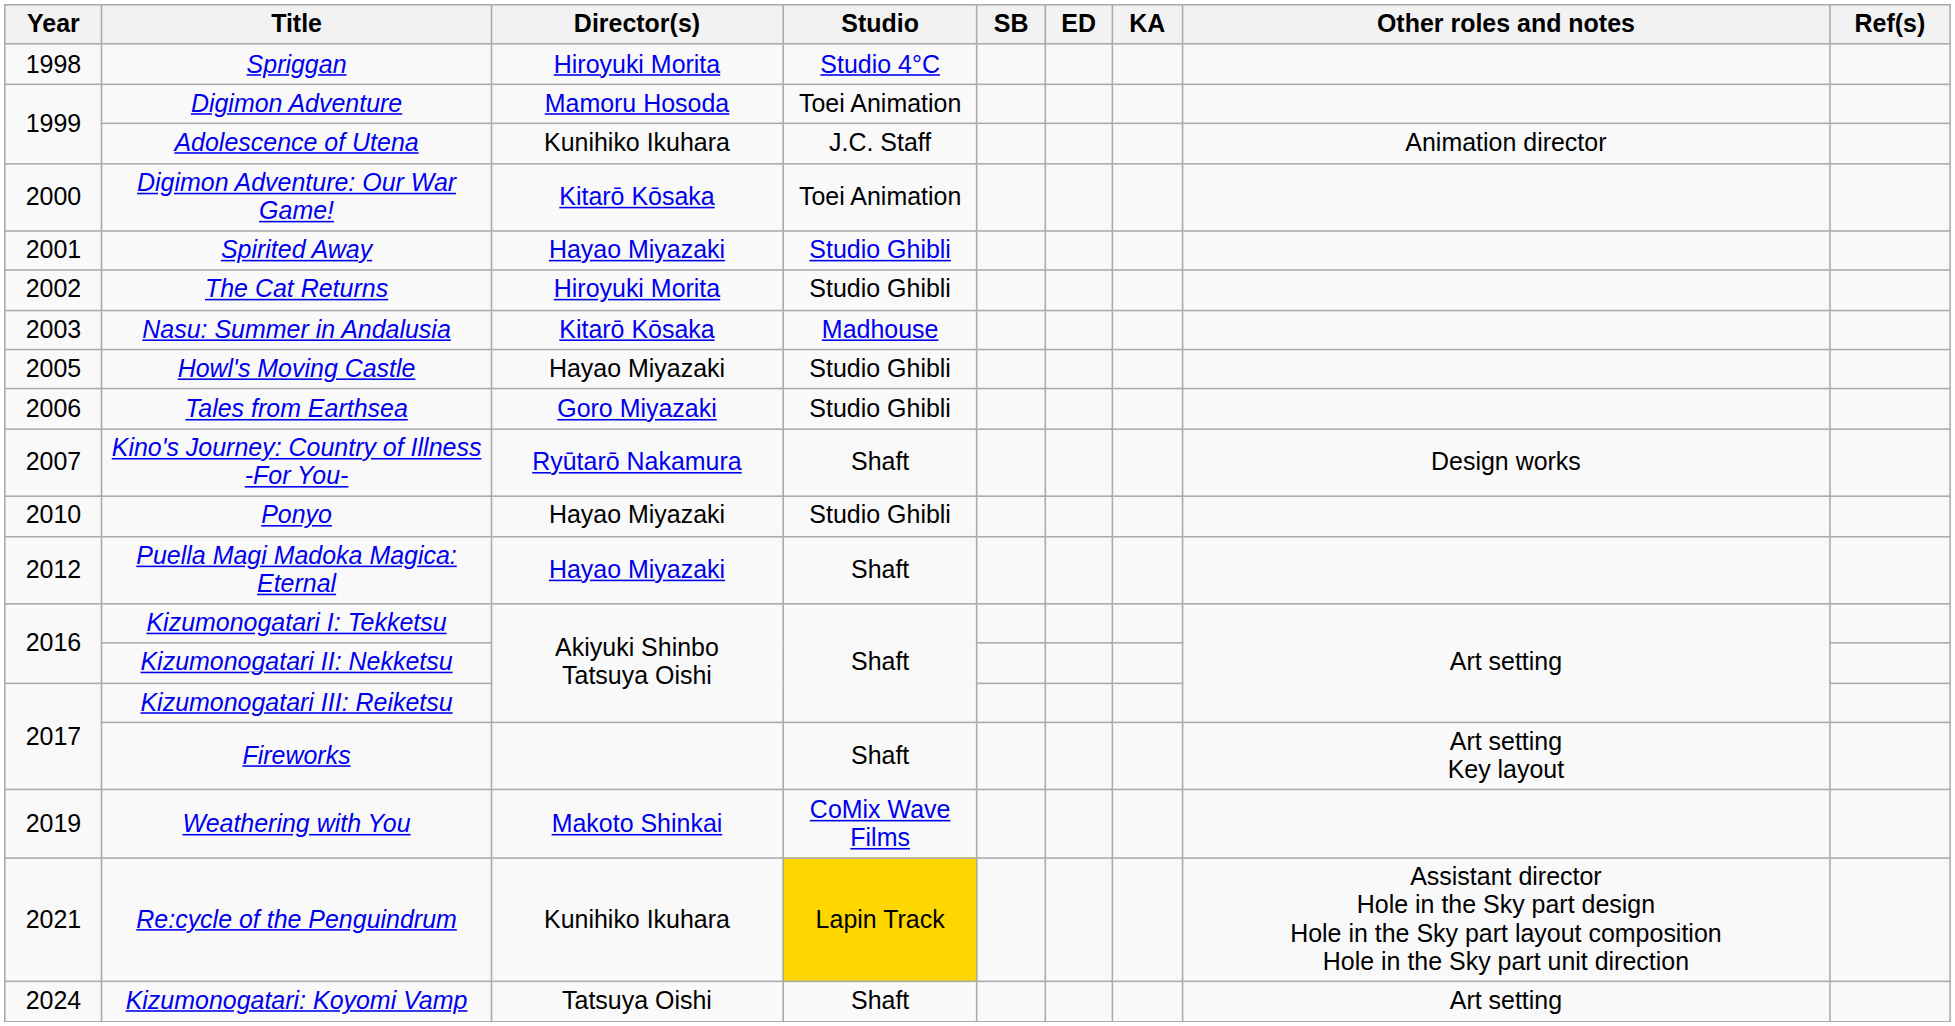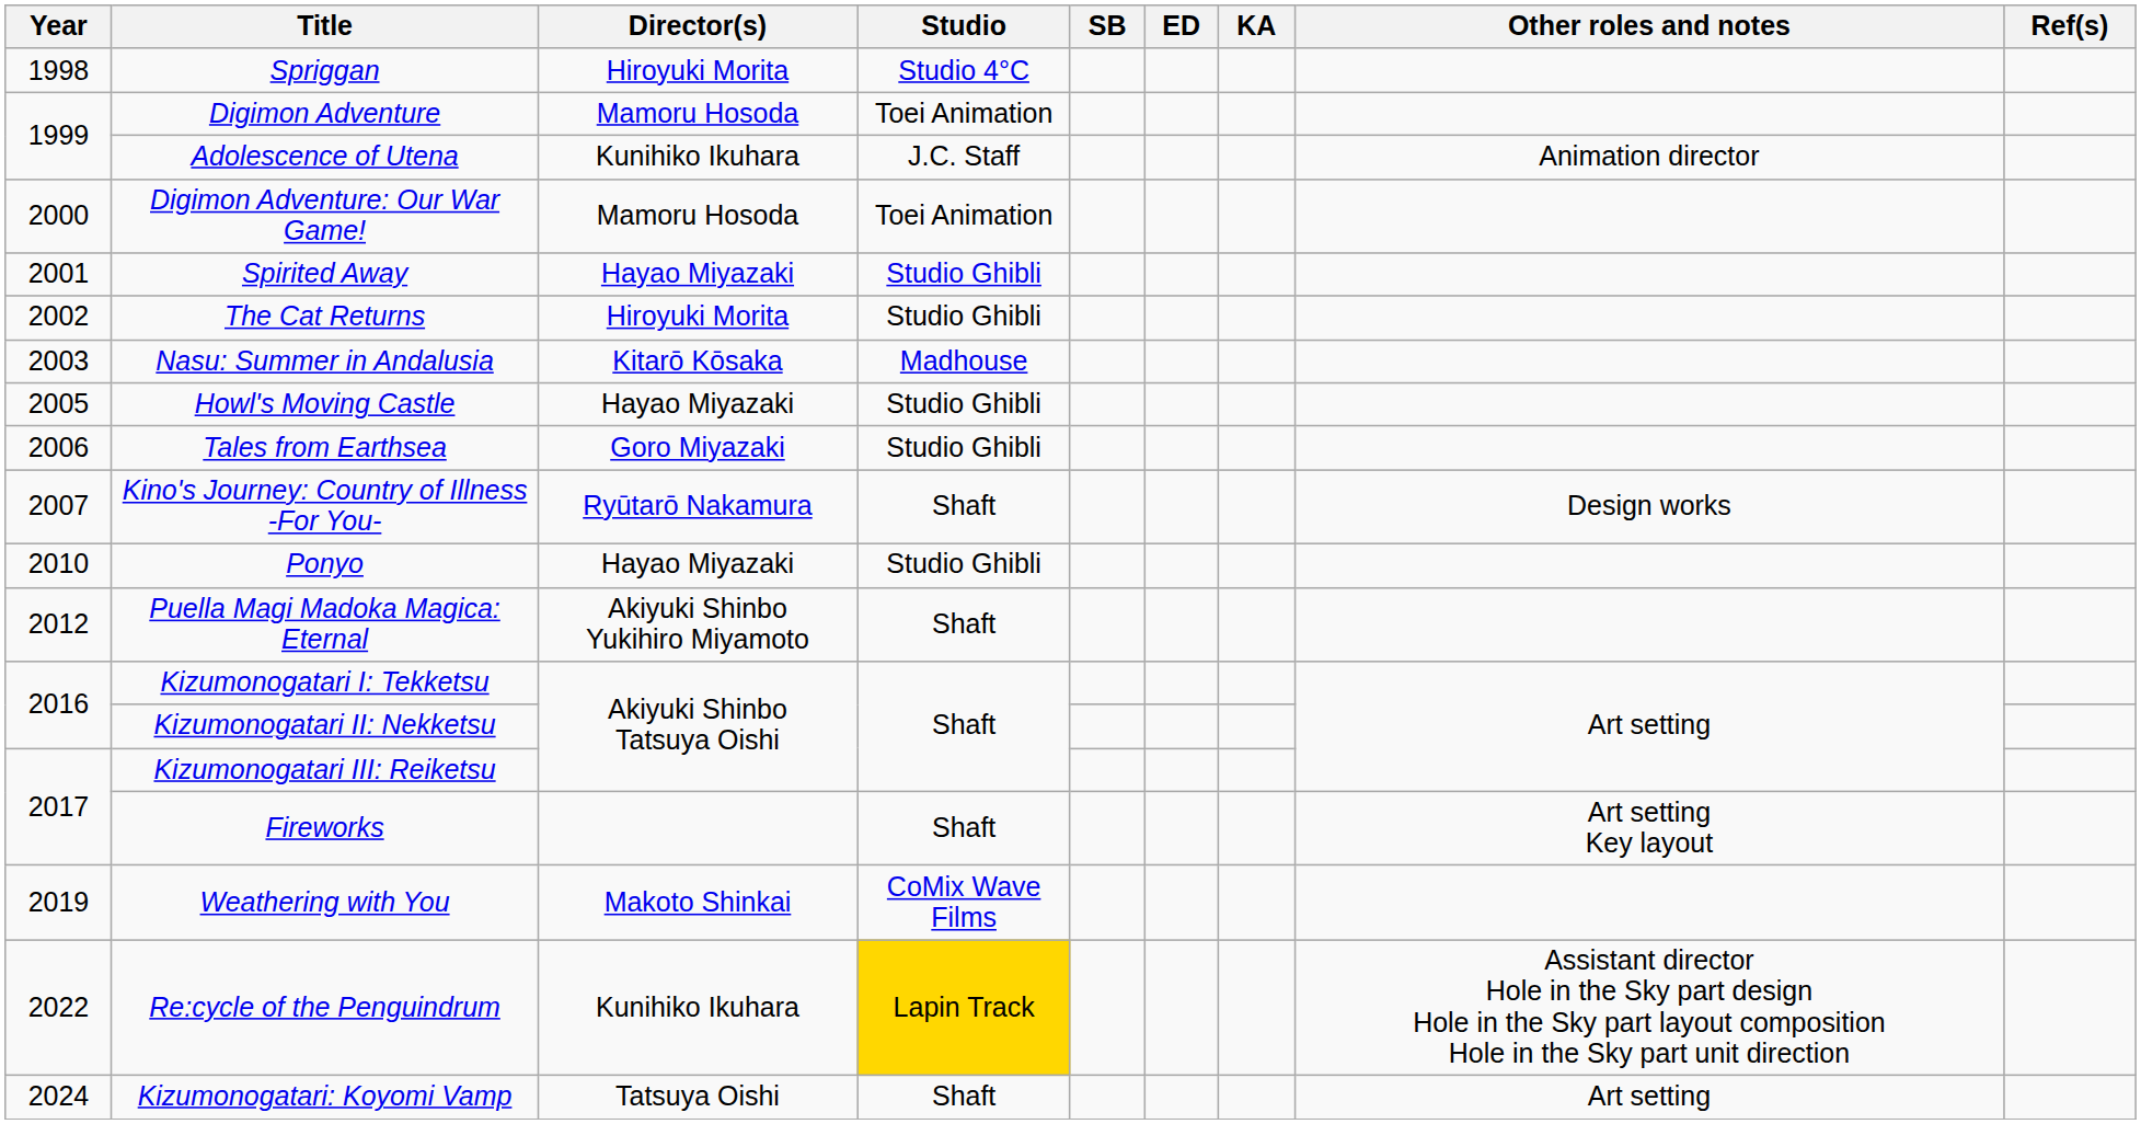Digimon Adventure: Our War Game! | Director(s): Kitarō Kōsaka -> Mamoru Hosoda
Puella Magi Madoka Magica: Eternal | Director(s): Hayao Miyazaki -> Akiyuki Shinbo Yukihiro Miyamoto
Re:cycle of the Penguindrum | Year: 2021 -> 2022
